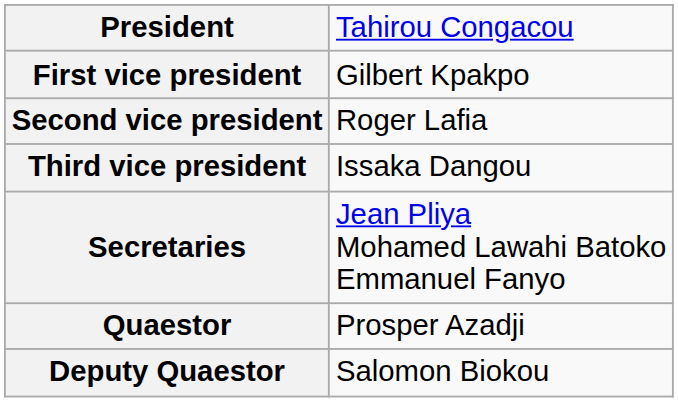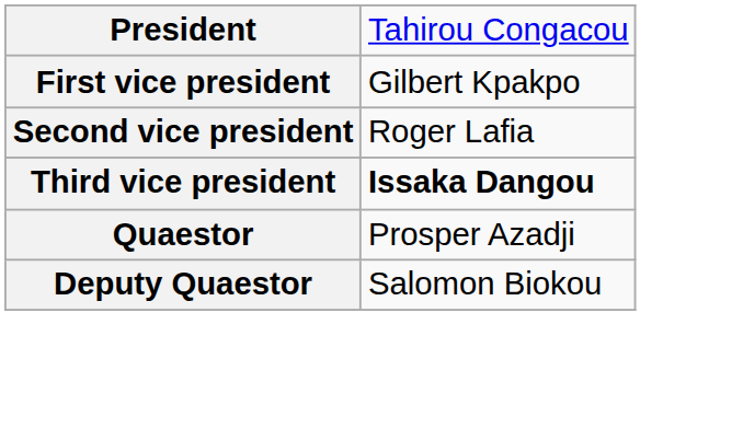Third vice president | column 2: normal -> bold
- row: Secretaries | Jean Pliya Mohamed Lawahi Batoko Emmanuel Fanyo
